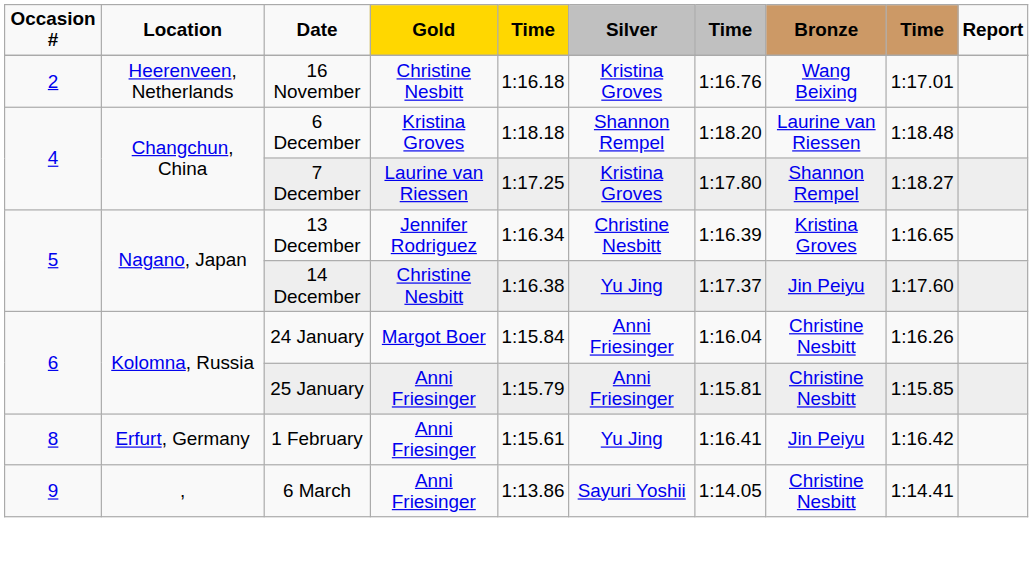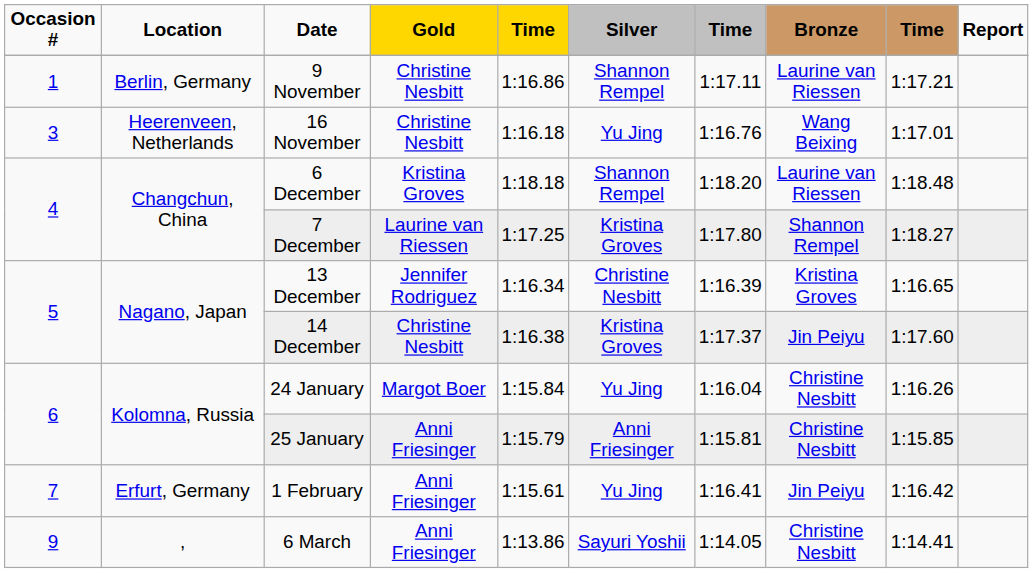+ row: 1 | Berlin, Germany | 9 November | Christine Nesbitt | 1:16.86 | Shannon Rempel | 1:17.11 | Laurine van Riessen | 1:17.21
16 November | Occasion #: 2 -> 3
16 November | Silver: Kristina Groves -> Yu Jing
14 December | Silver: Yu Jing -> Kristina Groves
24 January | Silver: Anni Friesinger -> Yu Jing
1 February | Occasion #: 8 -> 7
